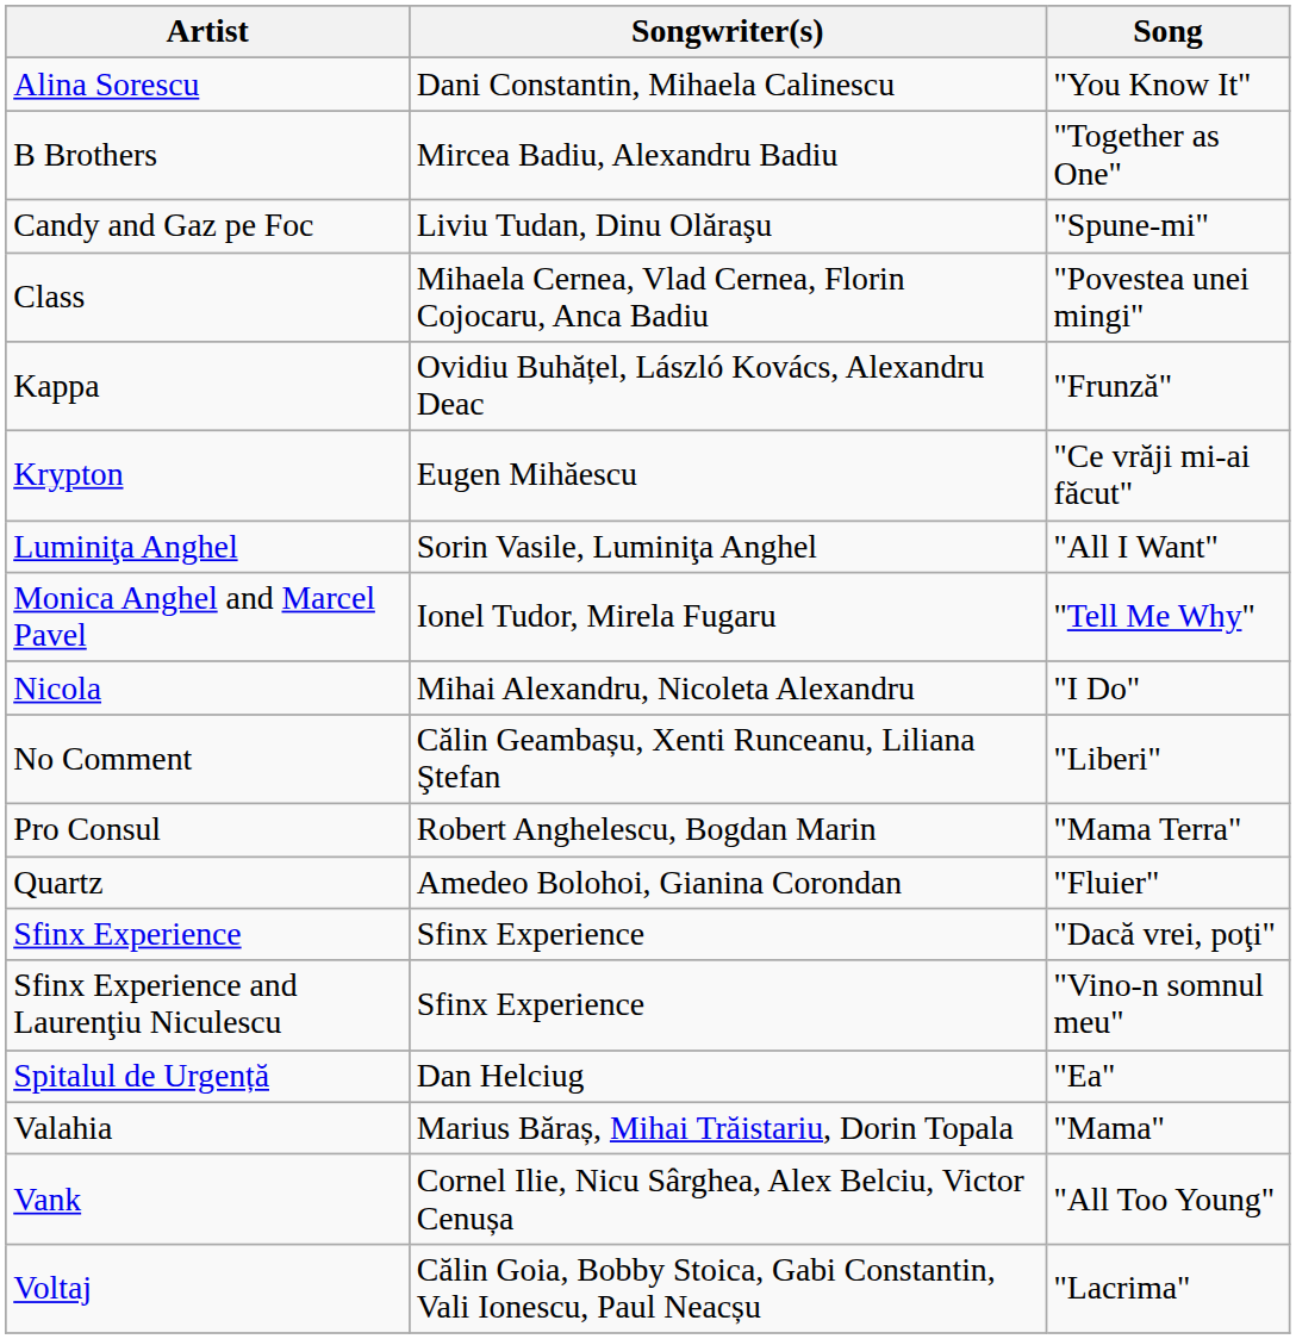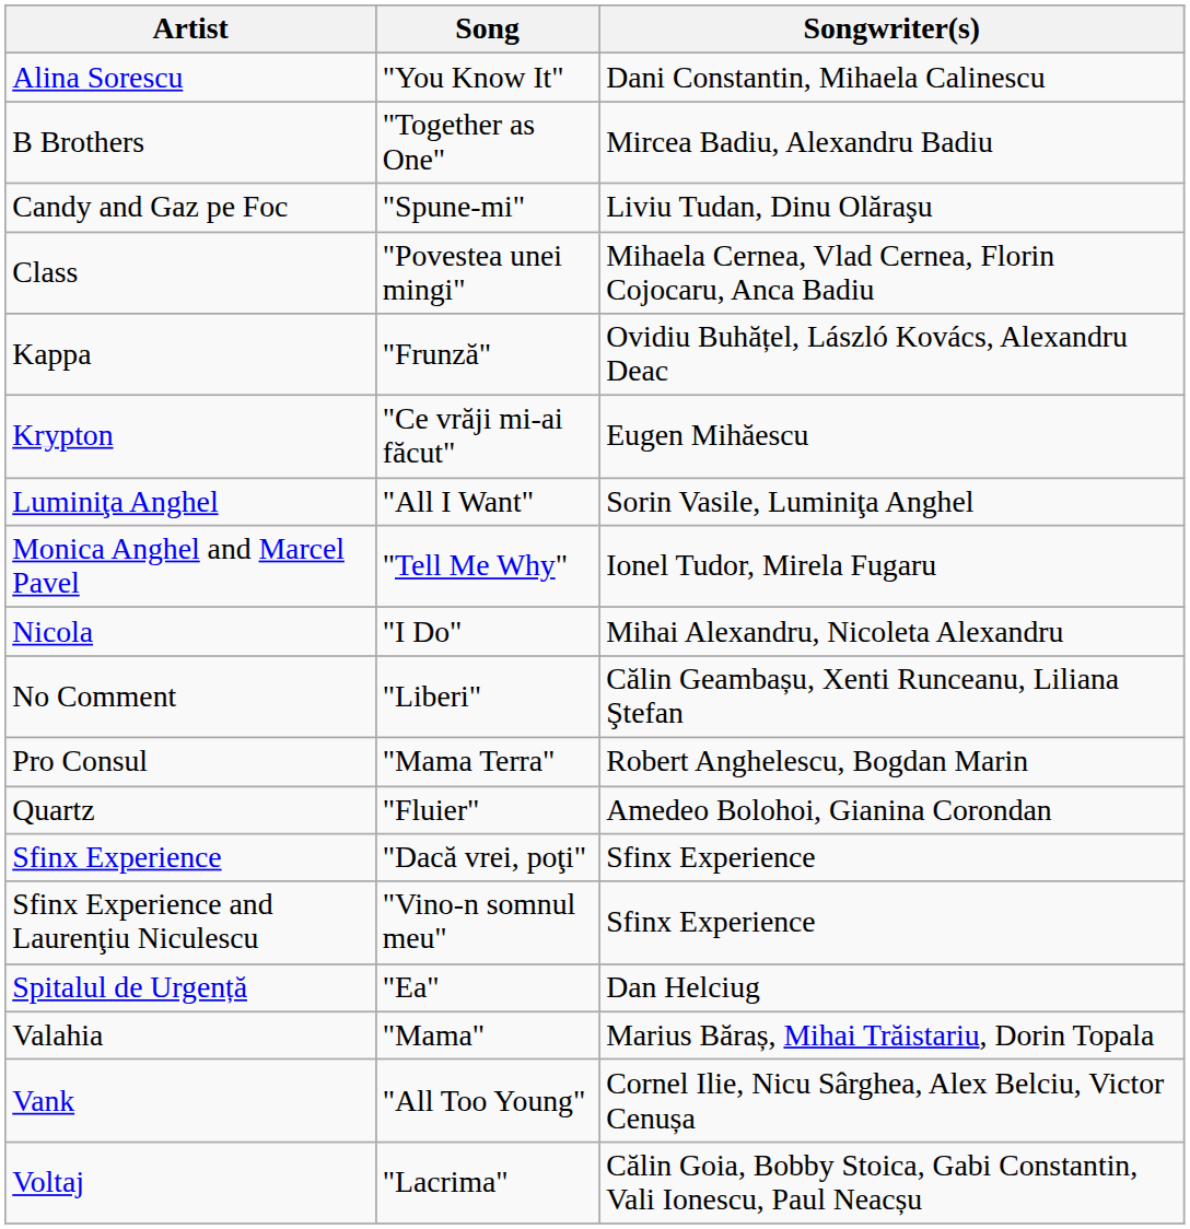columns swapped: Song <-> Songwriter(s)
